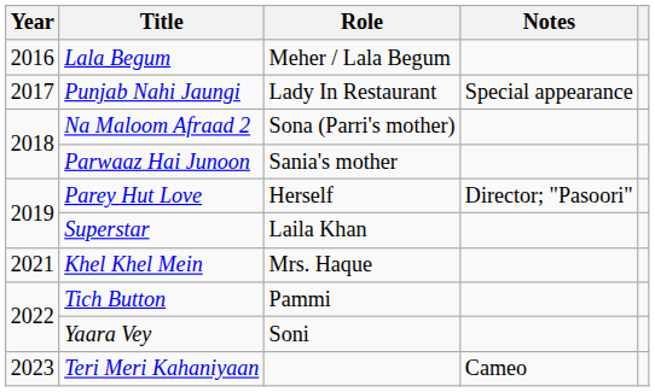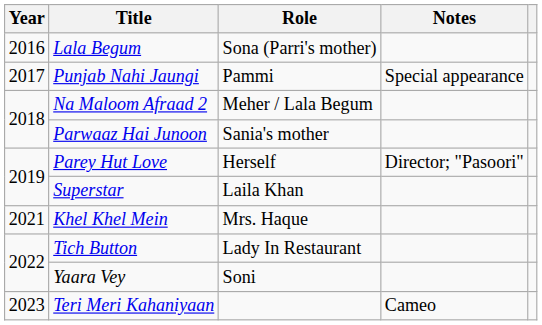Lala Begum | Role: Meher / Lala Begum -> Sona (Parri's mother)
Punjab Nahi Jaungi | Role: Lady In Restaurant -> Pammi
Na Maloom Afraad 2 | Role: Sona (Parri's mother) -> Meher / Lala Begum
Tich Button | Role: Pammi -> Lady In Restaurant
